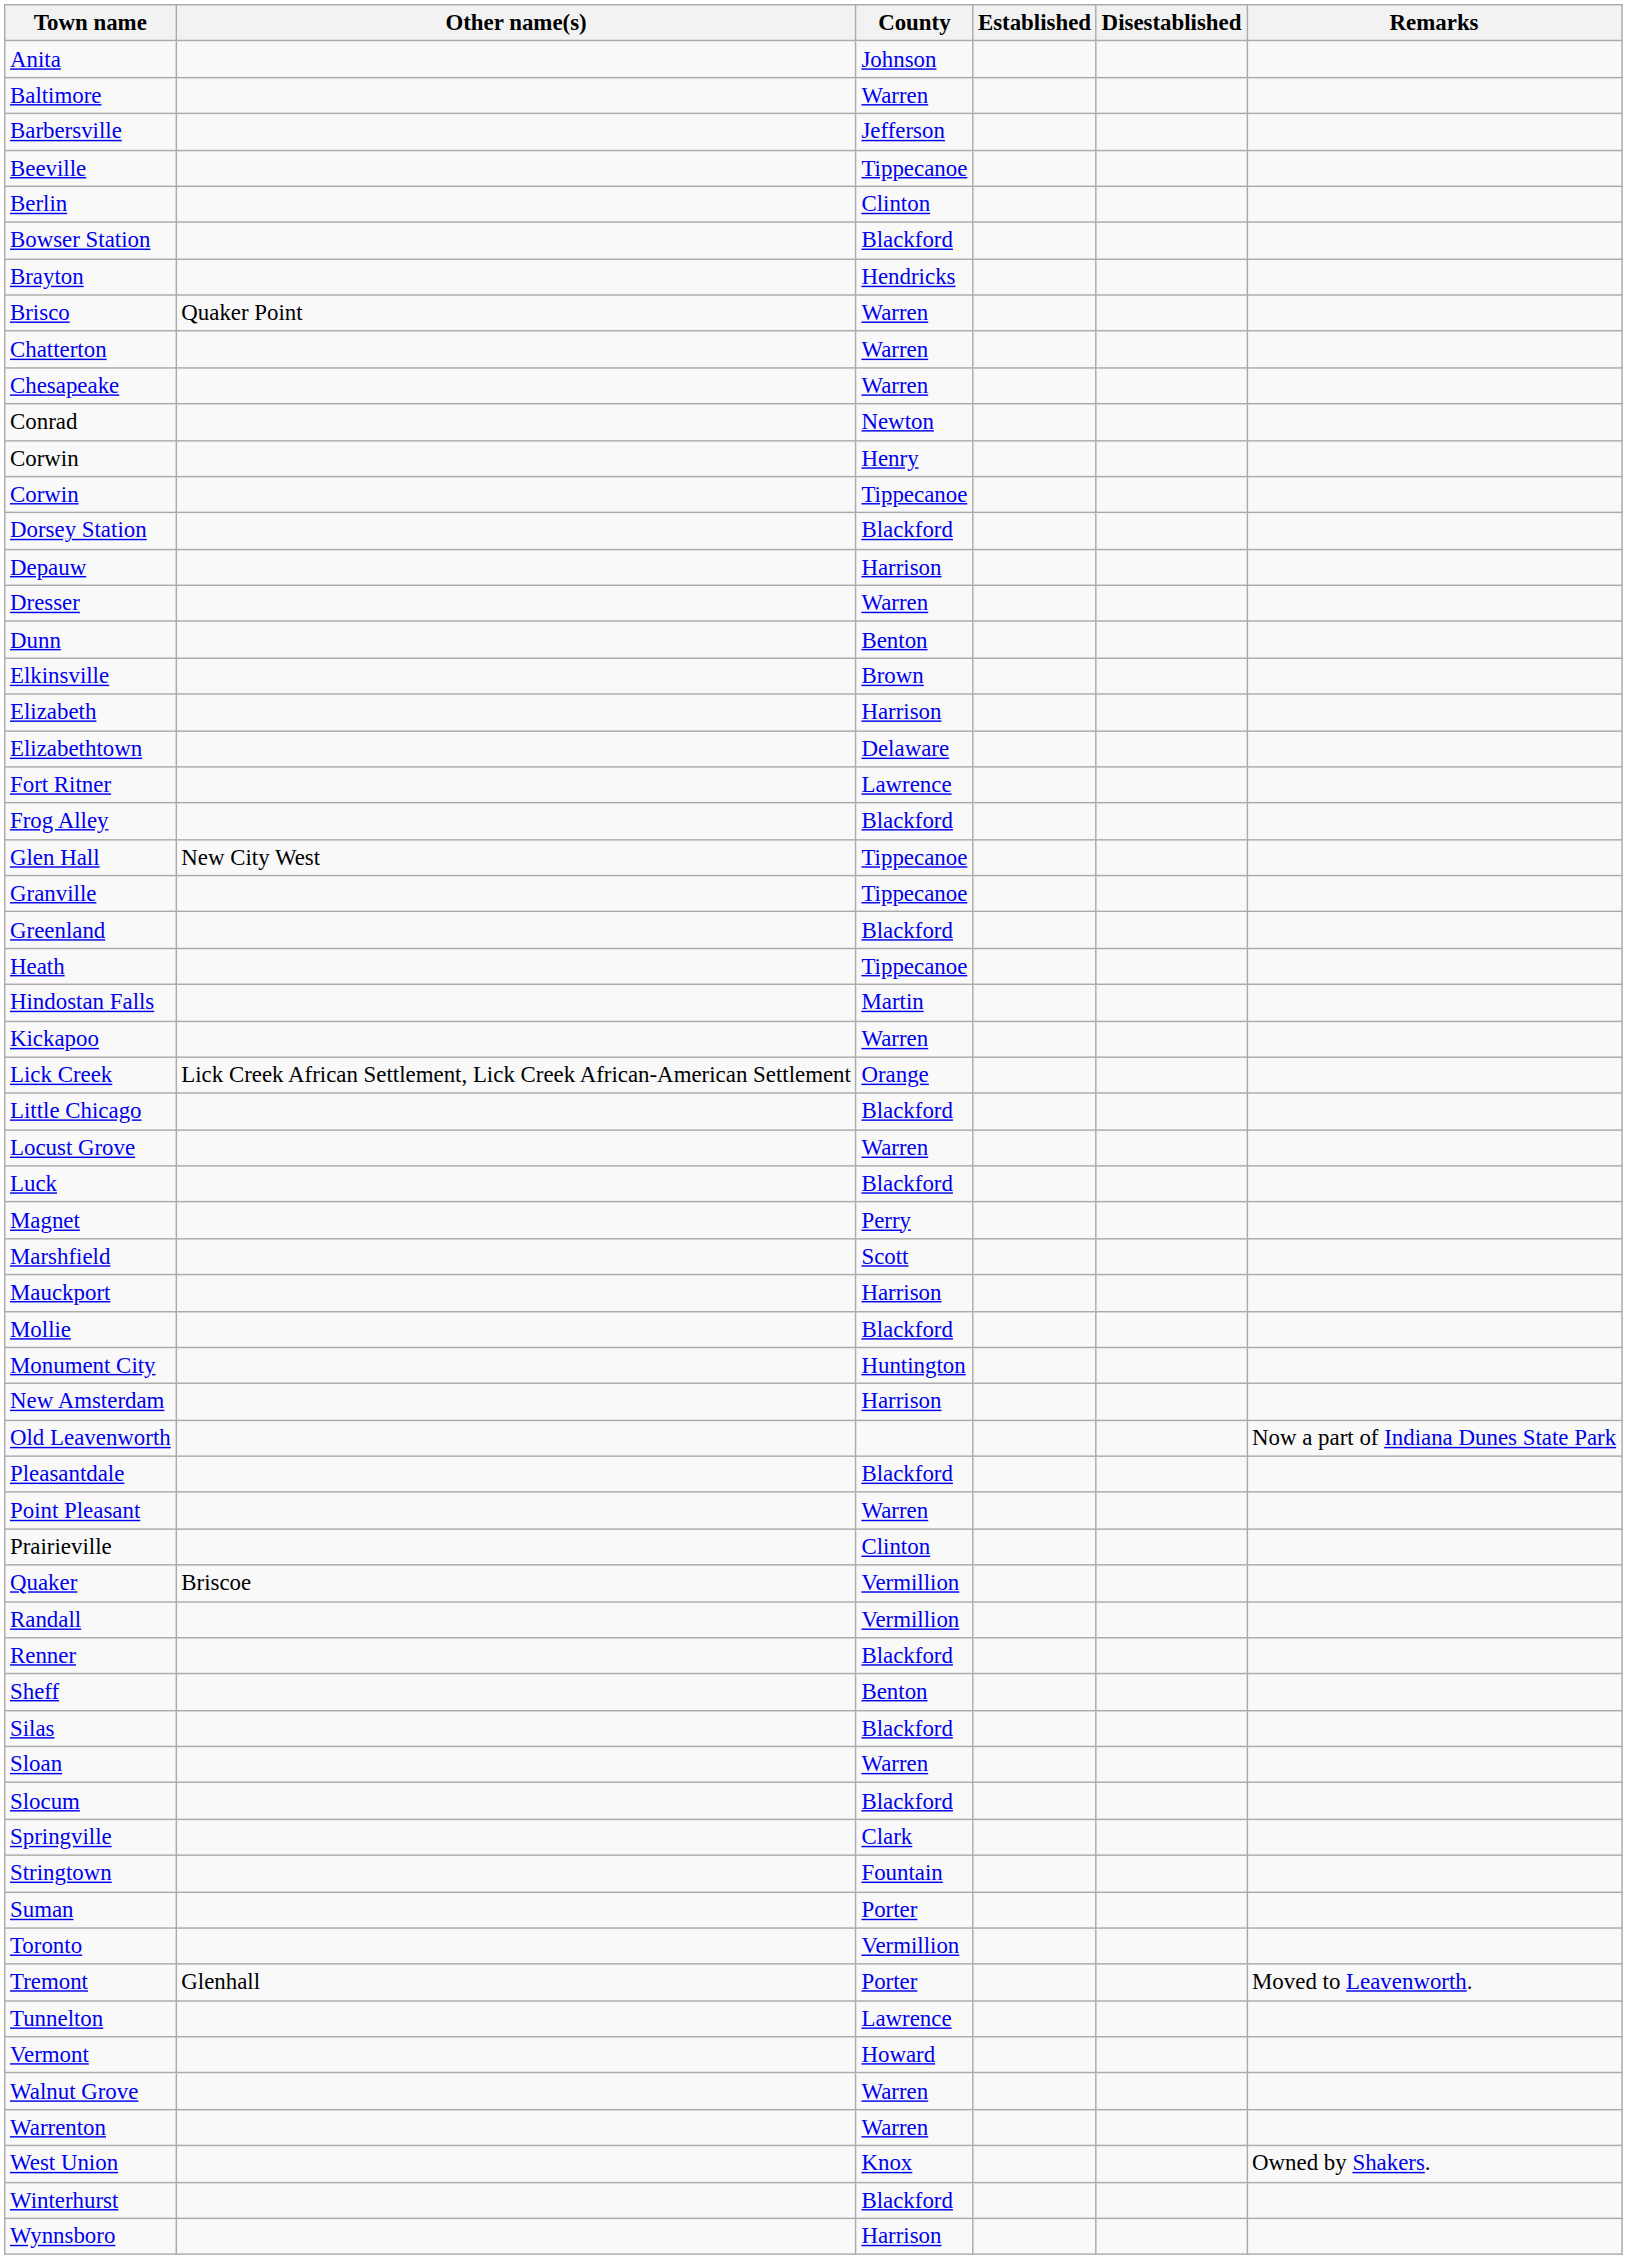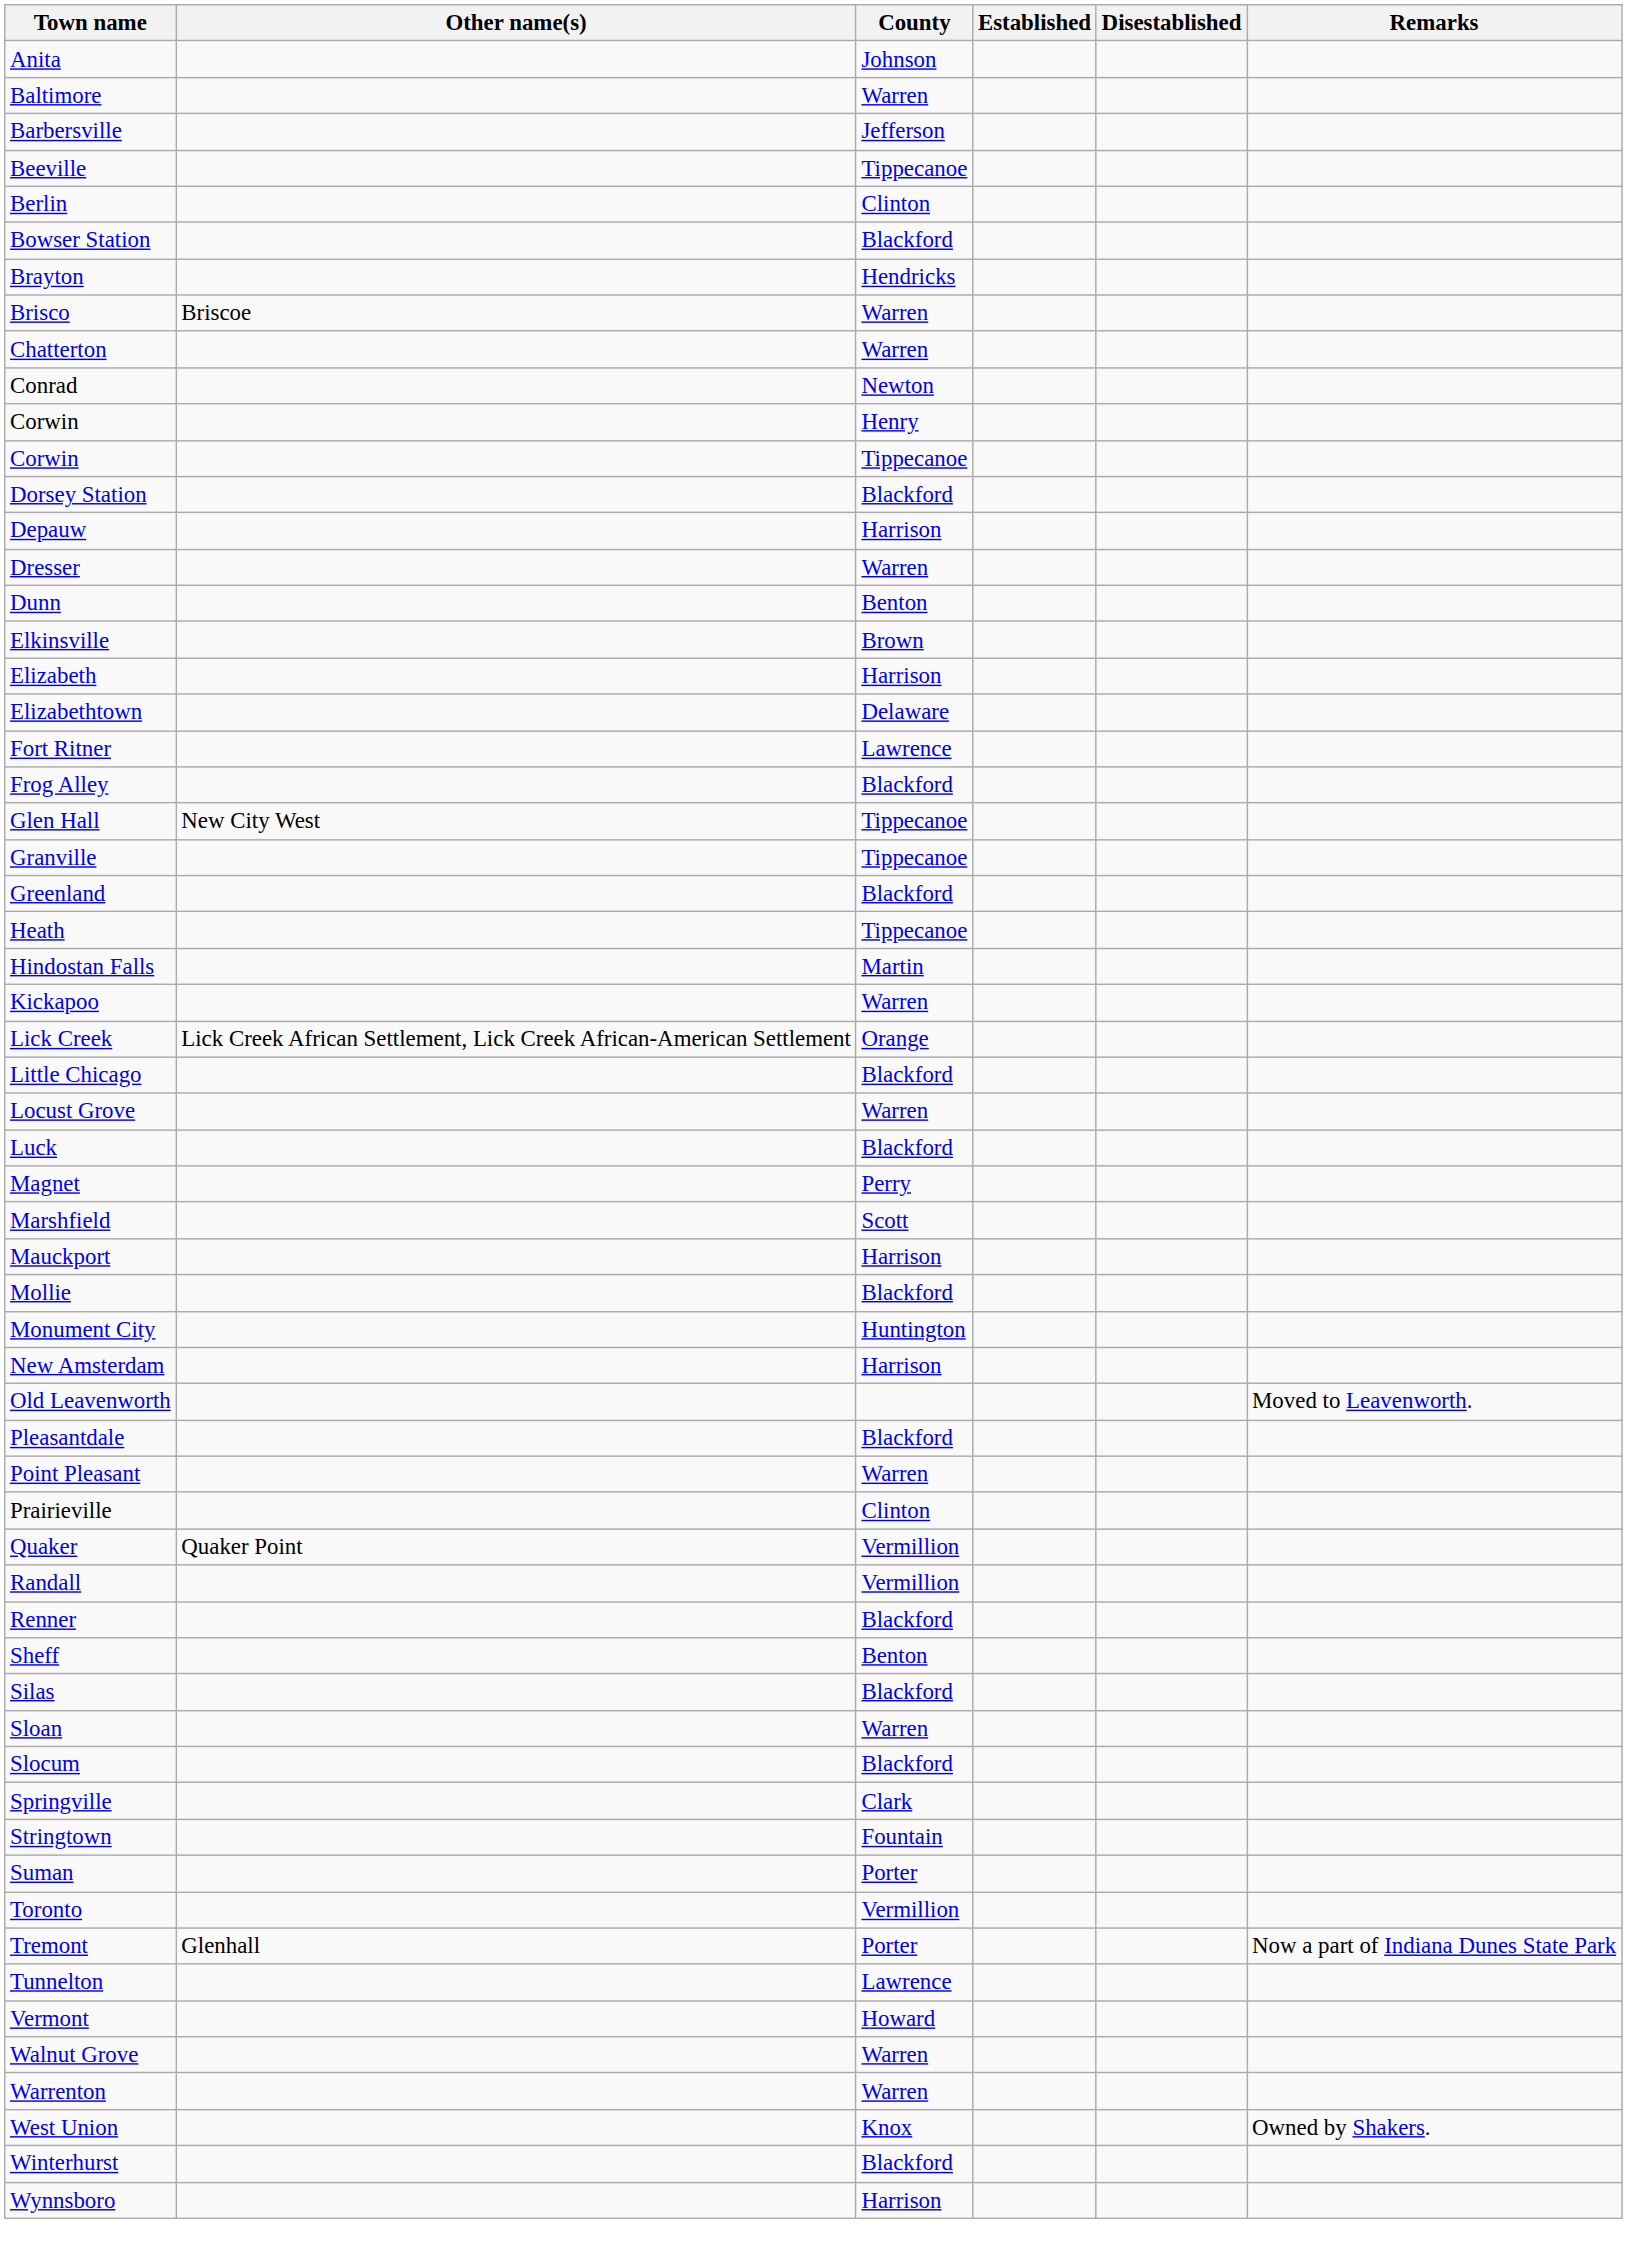Brisco | Other name(s): Quaker Point -> Briscoe
- row: Chesapeake | Warren
Old Leavenworth | Remarks: Now a part of Indiana Dunes State Park -> Moved to Leavenworth.
Quaker | Other name(s): Briscoe -> Quaker Point
Tremont | Remarks: Moved to Leavenworth. -> Now a part of Indiana Dunes State Park
